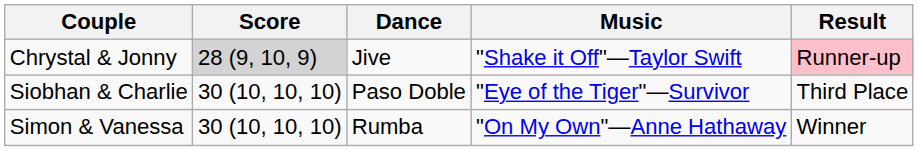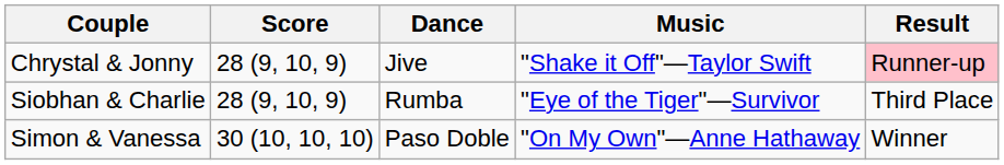Chrystal & Jonny | Score: lightgrey background -> no background
Siobhan & Charlie | Score: 30 (10, 10, 10) -> 28 (9, 10, 9)
Siobhan & Charlie | Dance: Paso Doble -> Rumba
Simon & Vanessa | Dance: Rumba -> Paso Doble
